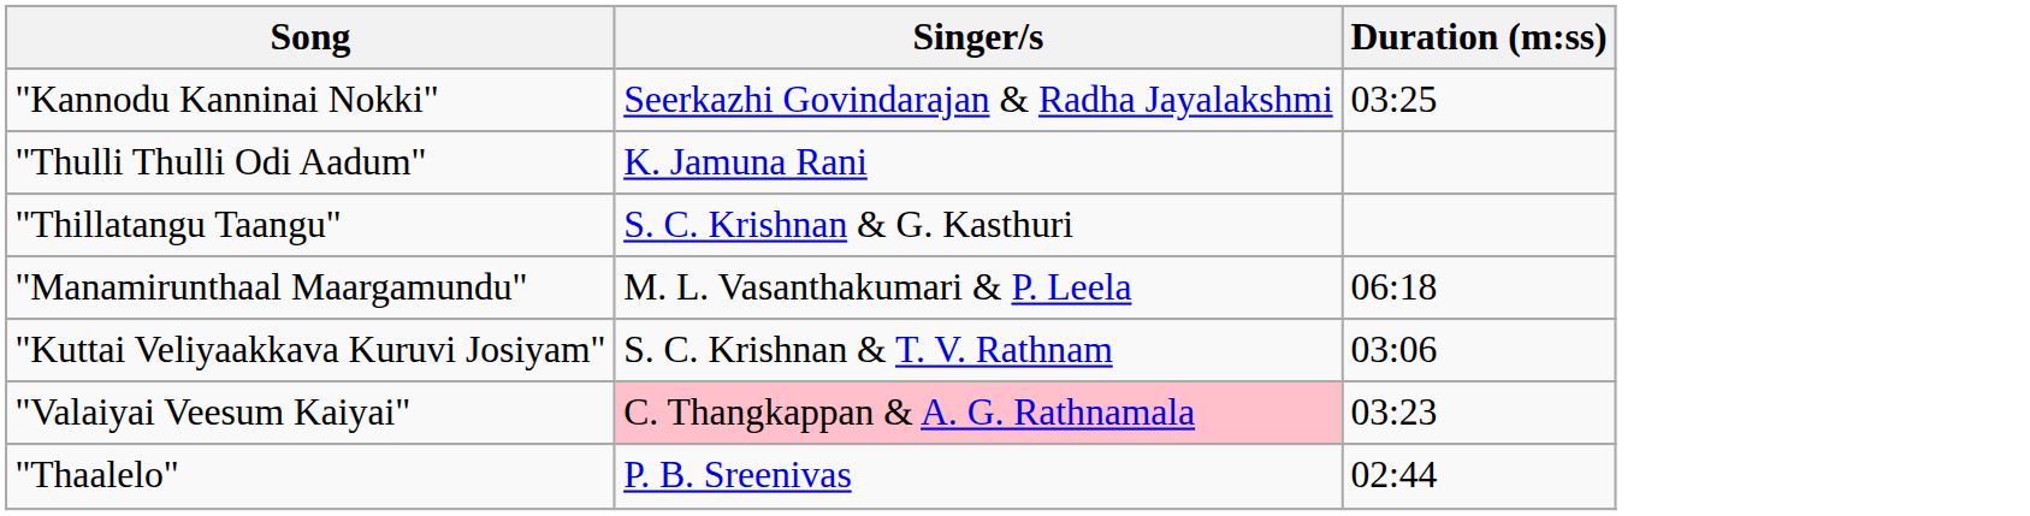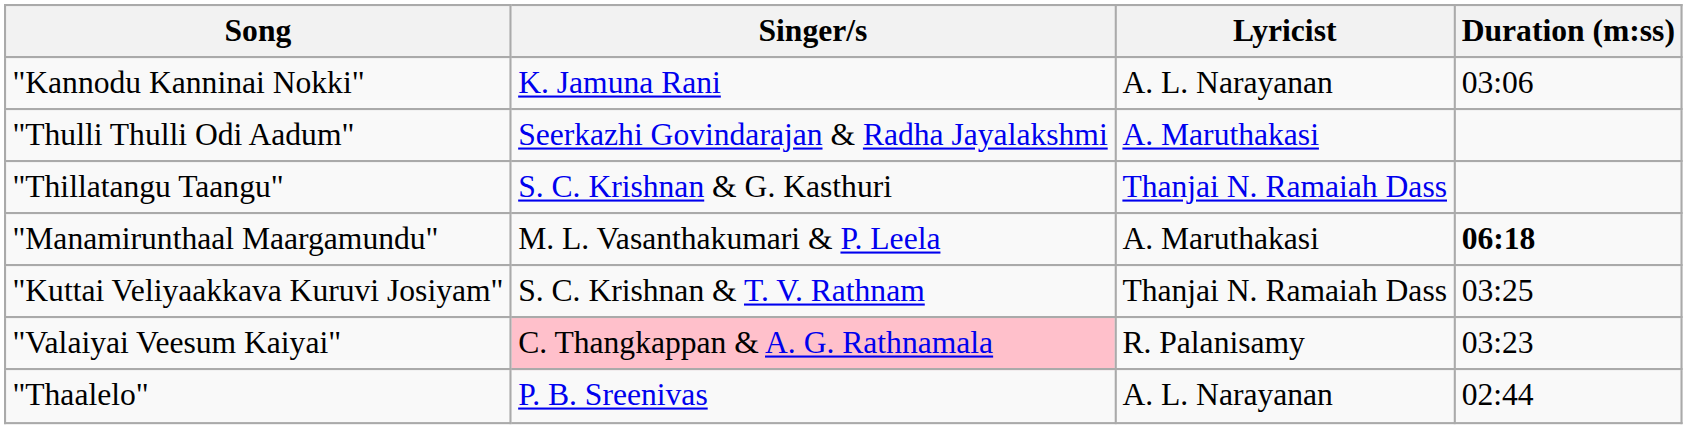+ column: Lyricist | A. L. Narayanan | A. Maruthakasi | Thanjai N. Ramaiah Dass | A. Maruthakasi | Thanjai N. Ramaiah Dass | R. Palanisamy | A. L. Narayanan
"Kannodu Kanninai Nokki" | Singer/s: Seerkazhi Govindarajan & Radha Jayalakshmi -> K. Jamuna Rani
"Kannodu Kanninai Nokki" | Duration (m:ss): 03:25 -> 03:06
"Thulli Thulli Odi Aadum" | Singer/s: K. Jamuna Rani -> Seerkazhi Govindarajan & Radha Jayalakshmi
"Manamirunthaal Maargamundu" | Duration (m:ss): normal -> bold
"Kuttai Veliyaakkava Kuruvi Josiyam" | Duration (m:ss): 03:06 -> 03:25
